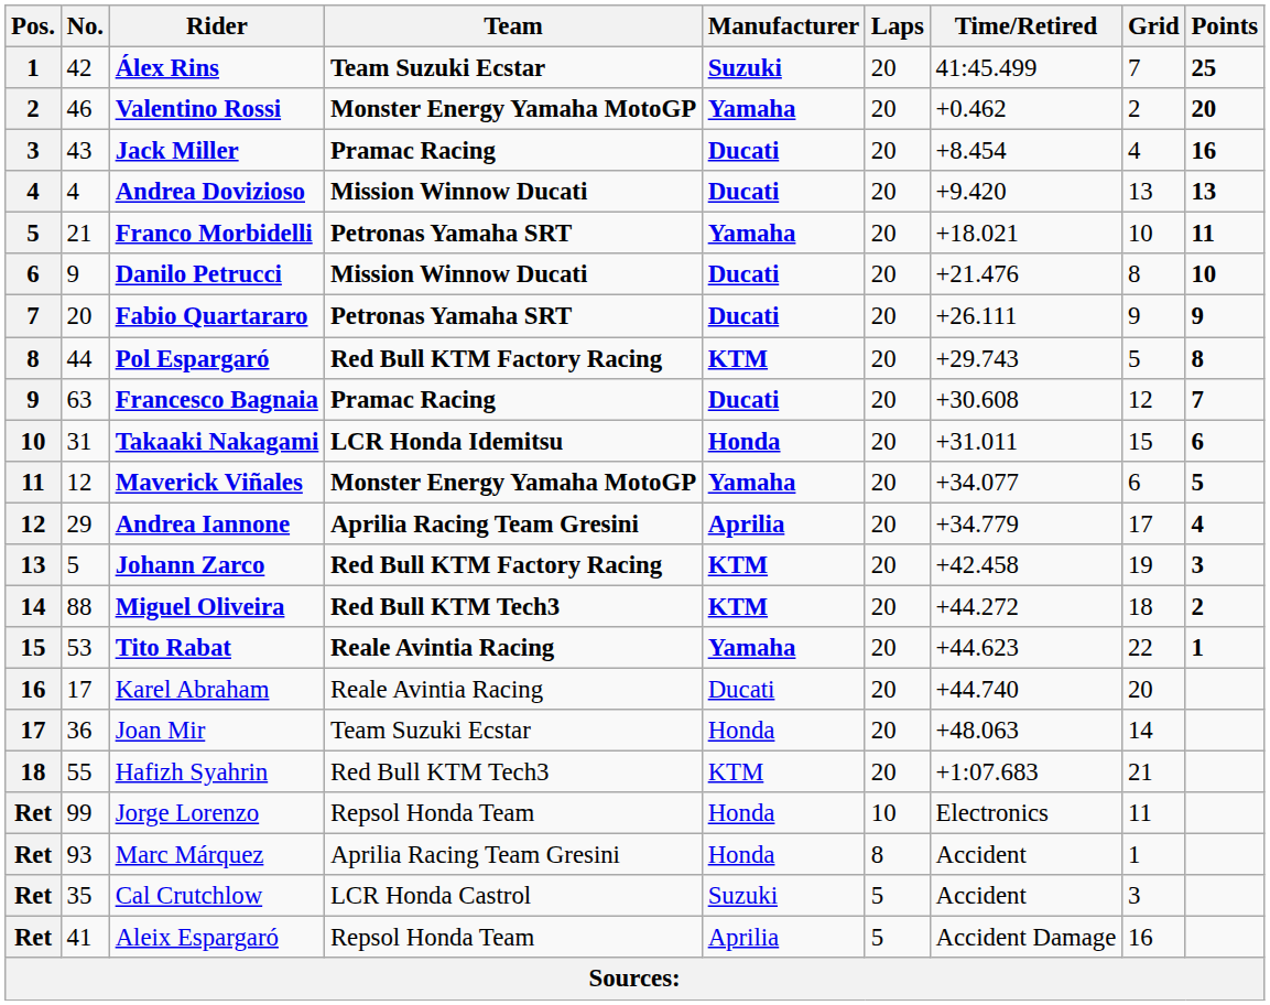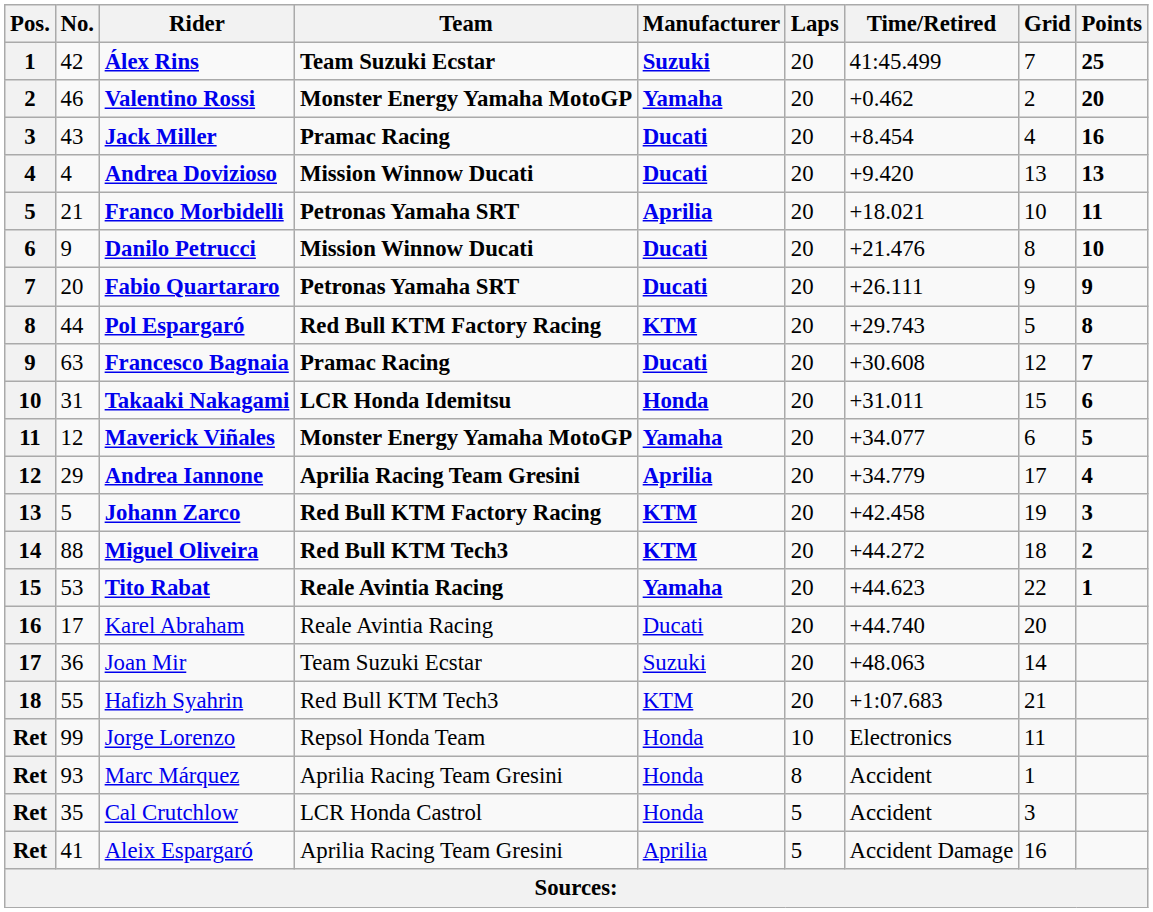Franco Morbidelli | Manufacturer: Yamaha -> Aprilia
Joan Mir | Manufacturer: Honda -> Suzuki
Cal Crutchlow | Manufacturer: Suzuki -> Honda
Aleix Espargaró | Team: Repsol Honda Team -> Aprilia Racing Team Gresini
